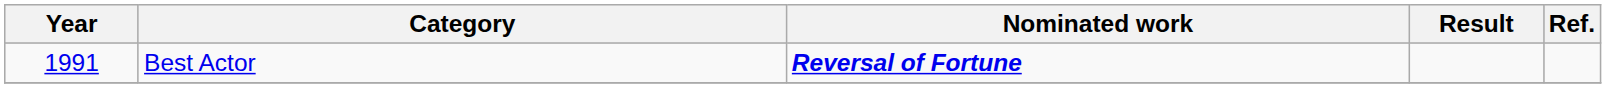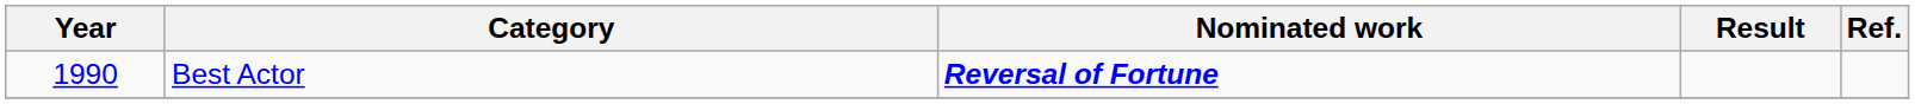Best Actor | Year: 1991 -> 1990
